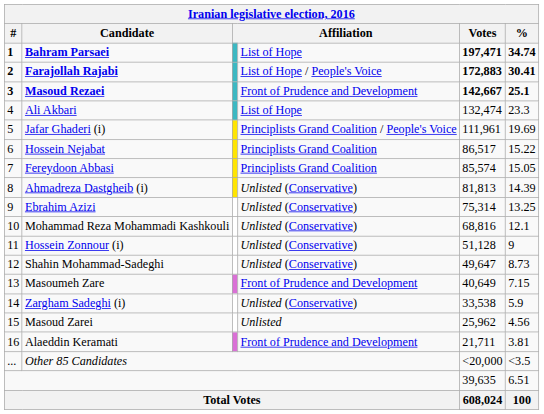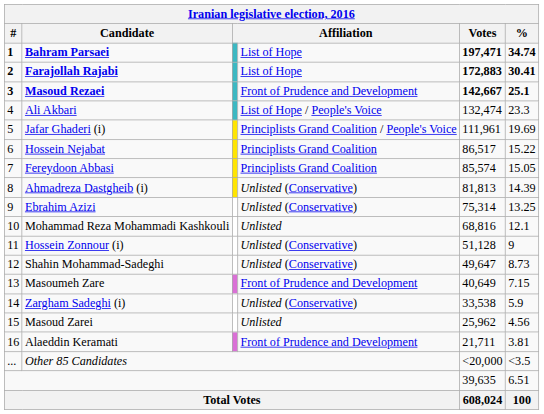Farajollah Rajabi | column 4: List of Hope / People's Voice -> List of Hope
Ali Akbari | column 4: List of Hope -> List of Hope / People's Voice
Mohammad Reza Mohammadi Kashkouli | column 4: Unlisted (Conservative) -> Unlisted
